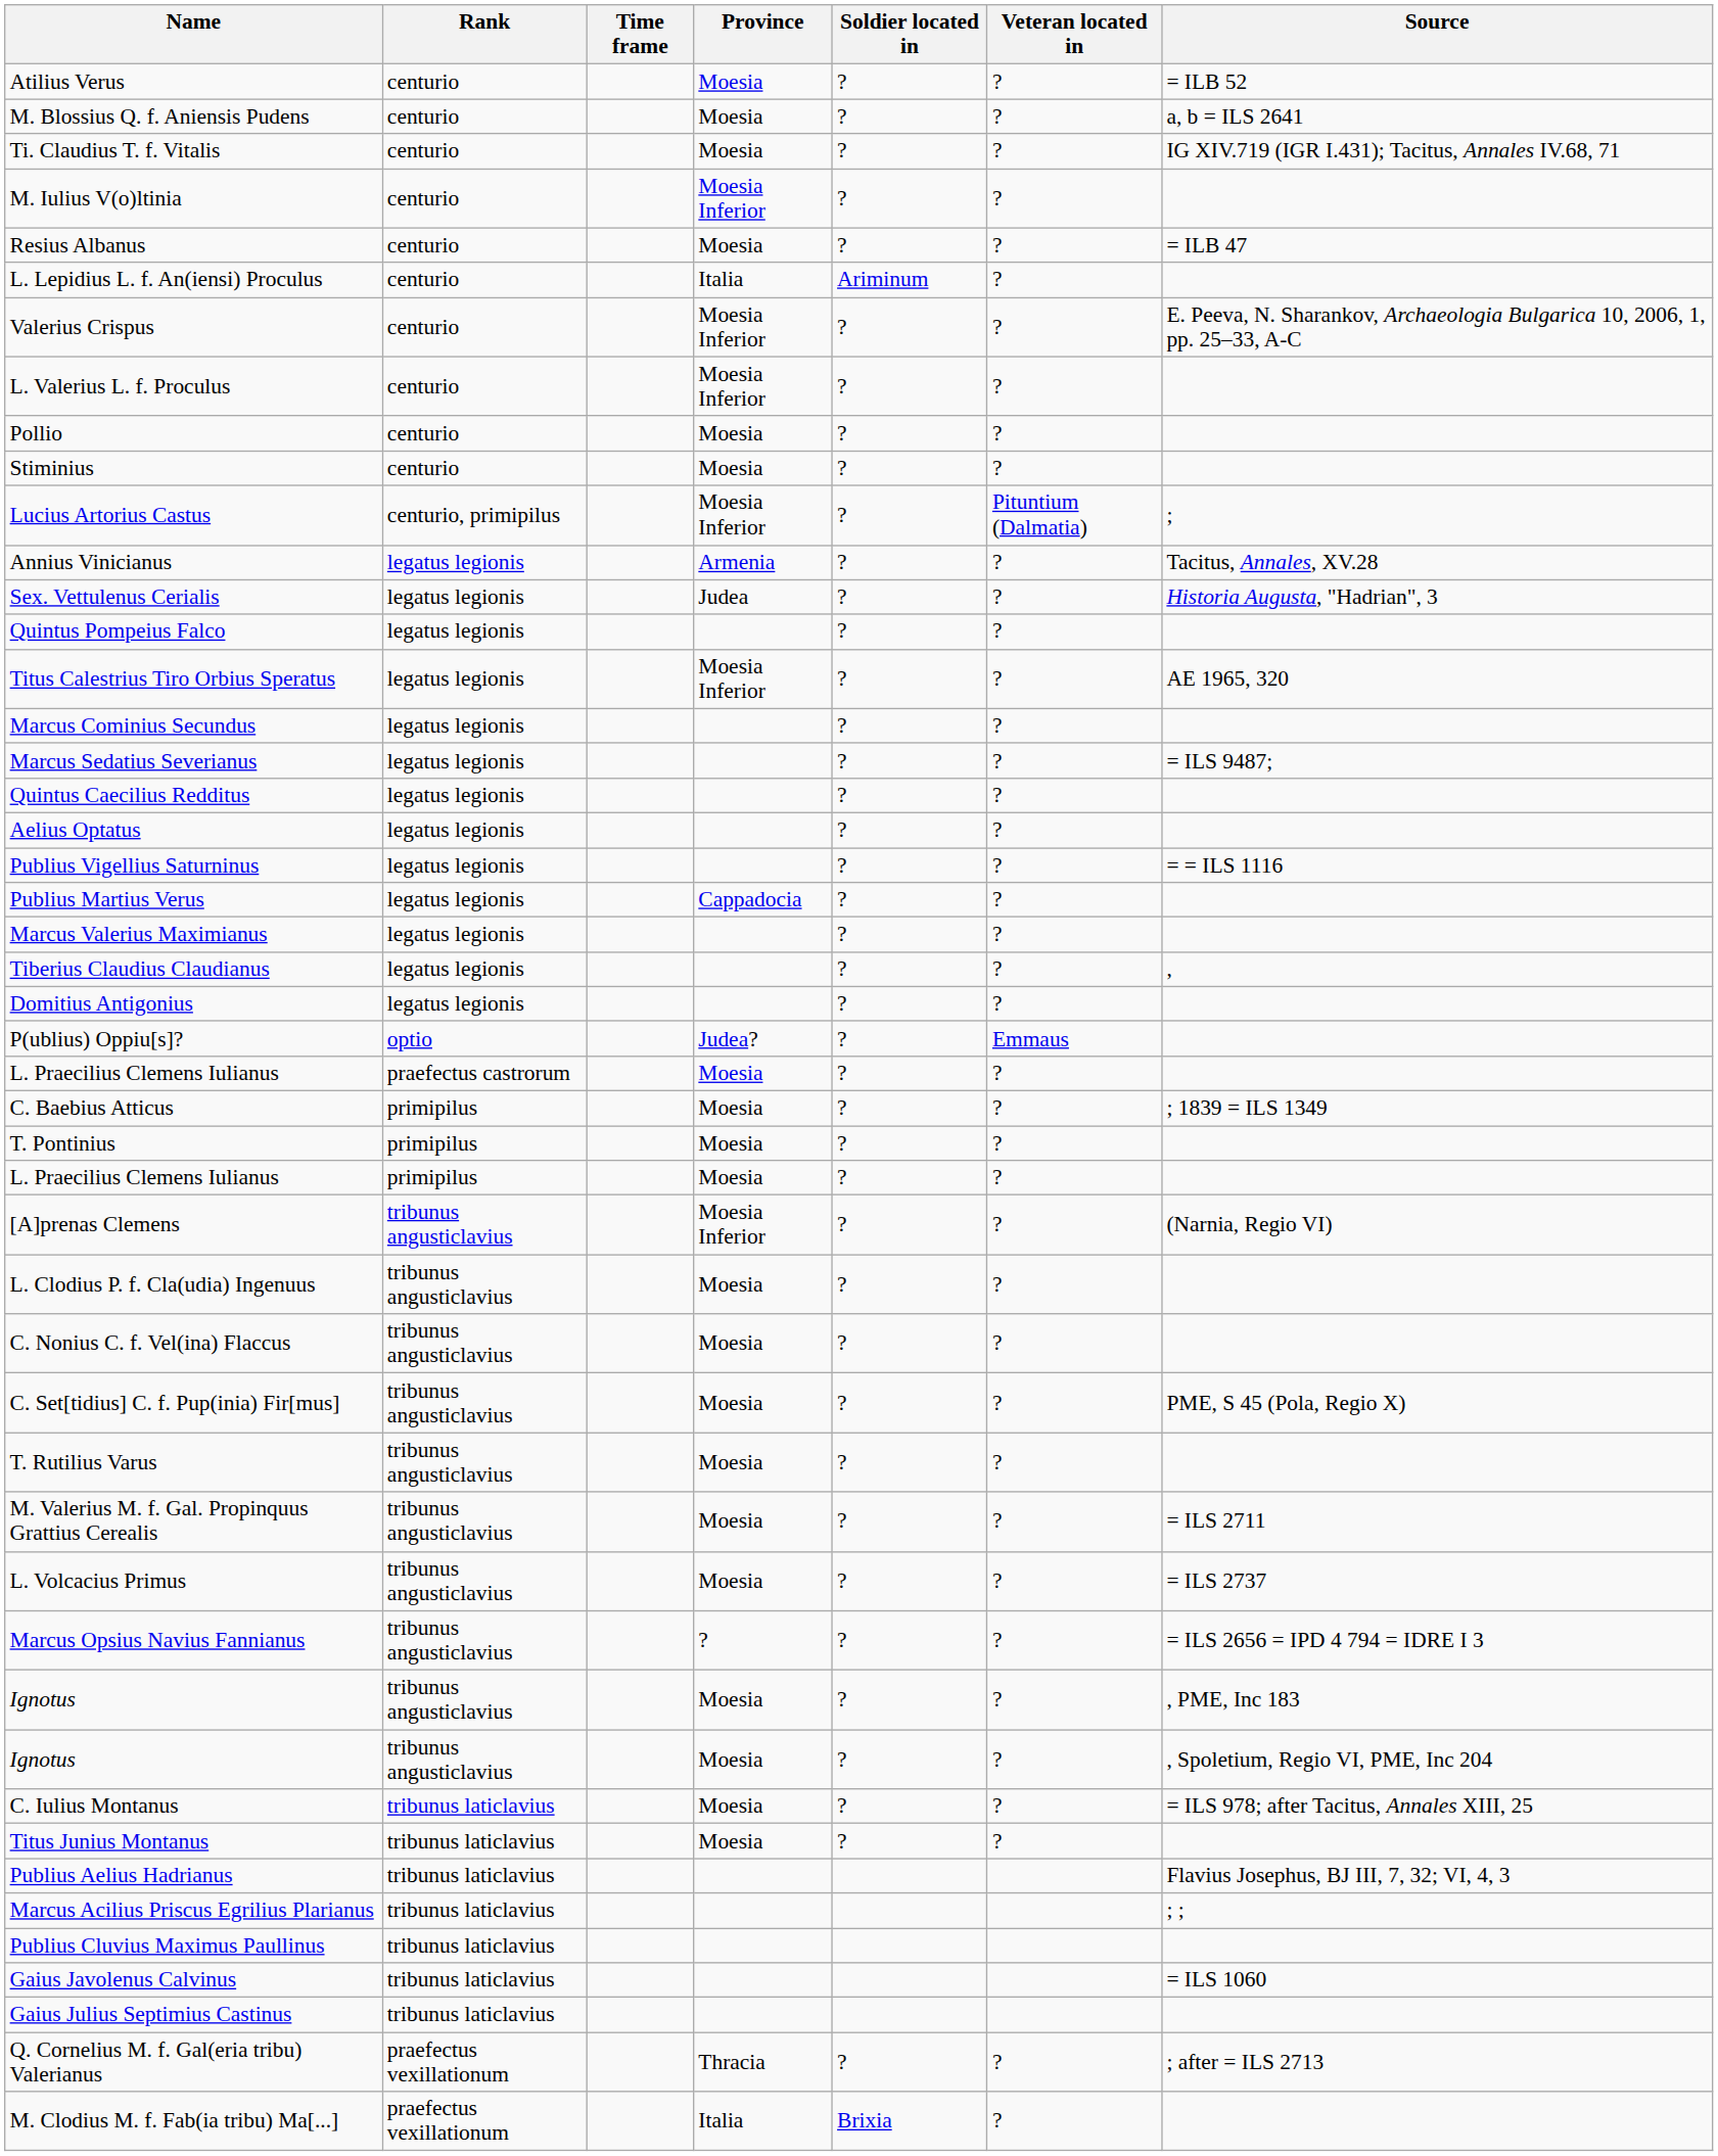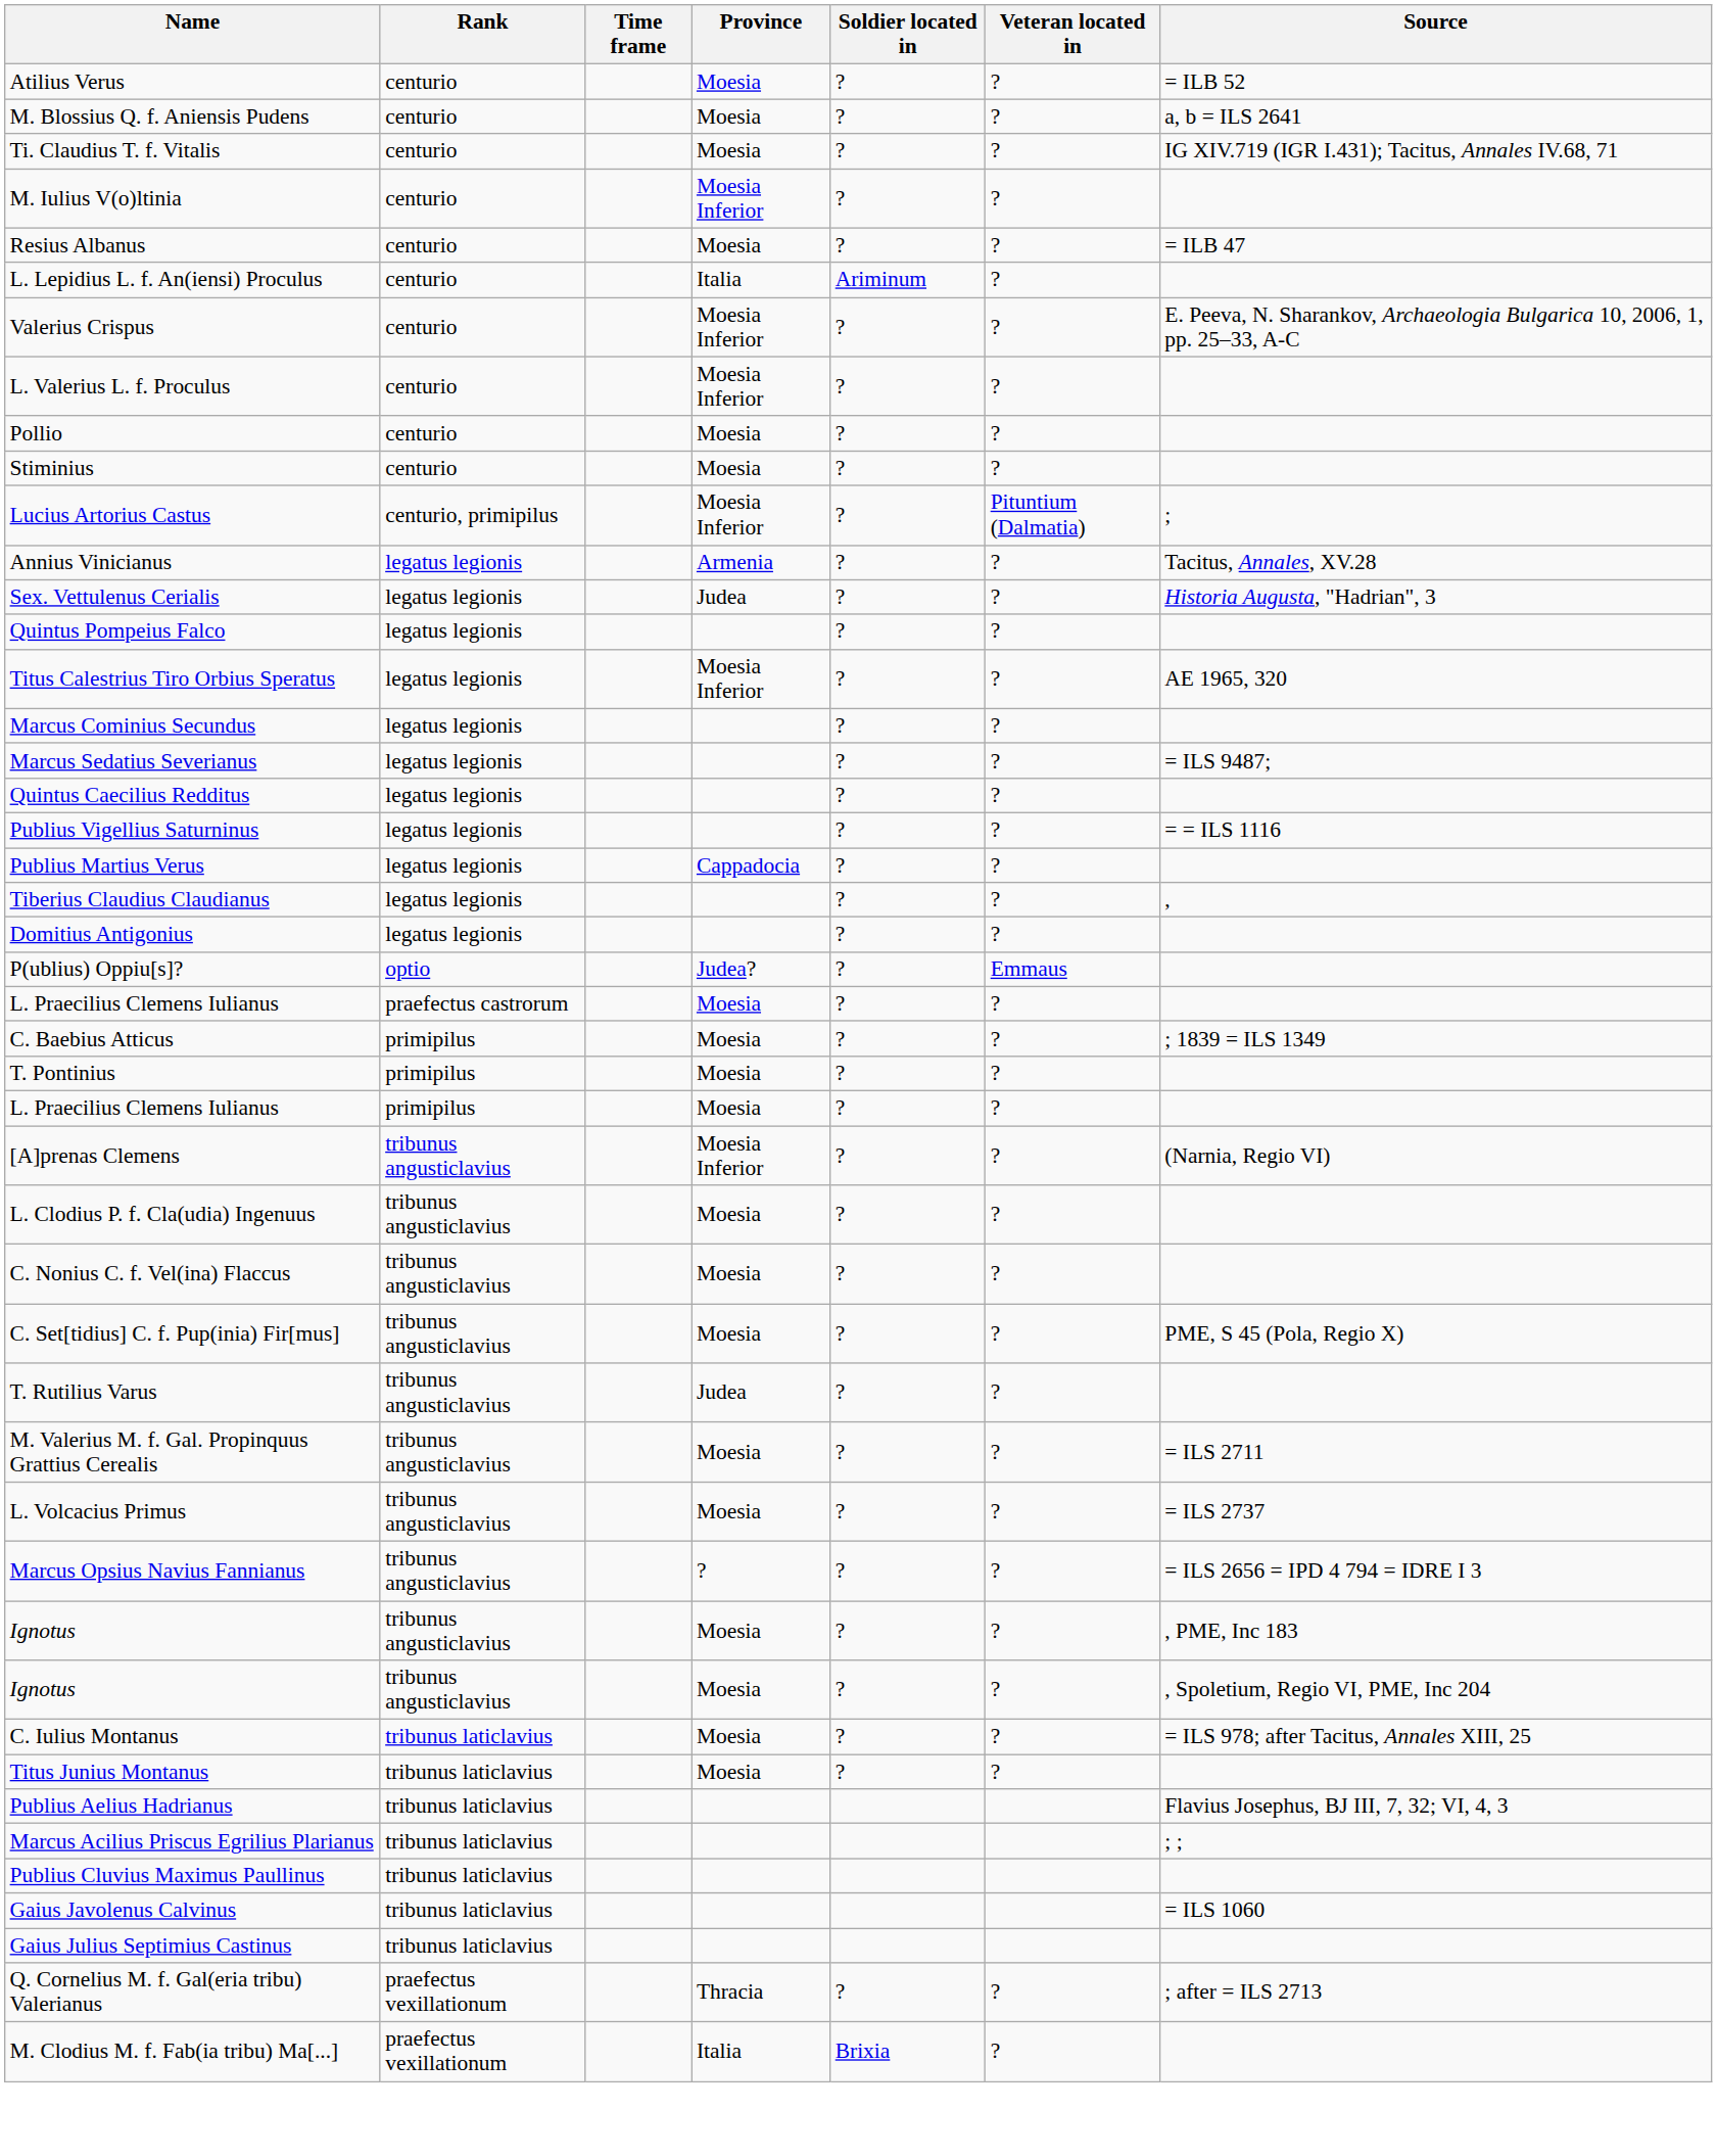- row: Aelius Optatus | legatus legionis | ? | ?
- row: Marcus Valerius Maximianus | legatus legionis | ? | ?
T. Rutilius Varus | Province: Moesia -> Judea
